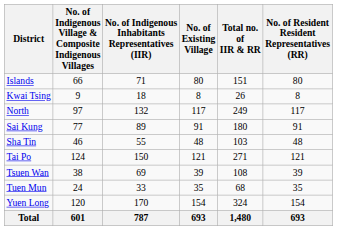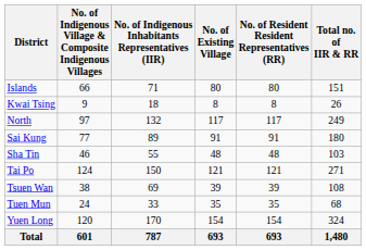columns swapped: No. of Resident Resident Representatives (RR) <-> Total no. of IIR & RR
